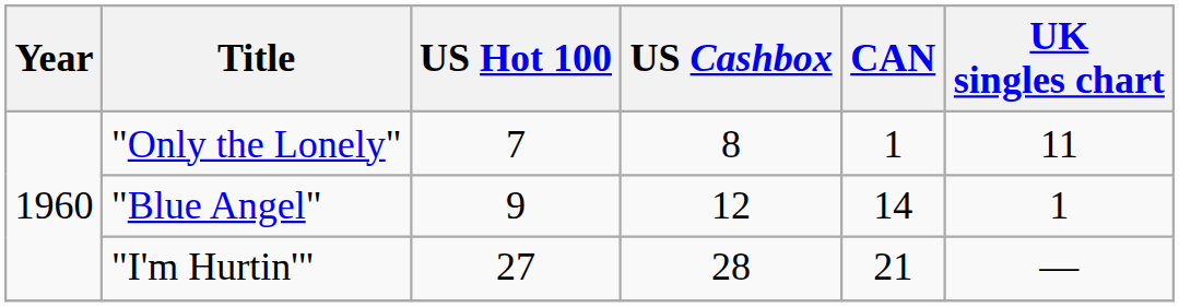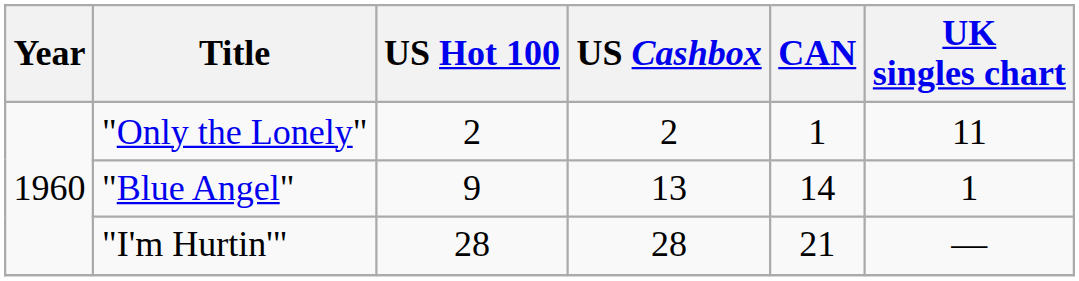"Only the Lonely" | US Hot 100: 7 -> 2
"Only the Lonely" | US Cashbox: 8 -> 2
"Blue Angel" | US Cashbox: 12 -> 13
"I'm Hurtin'" | US Hot 100: 27 -> 28
